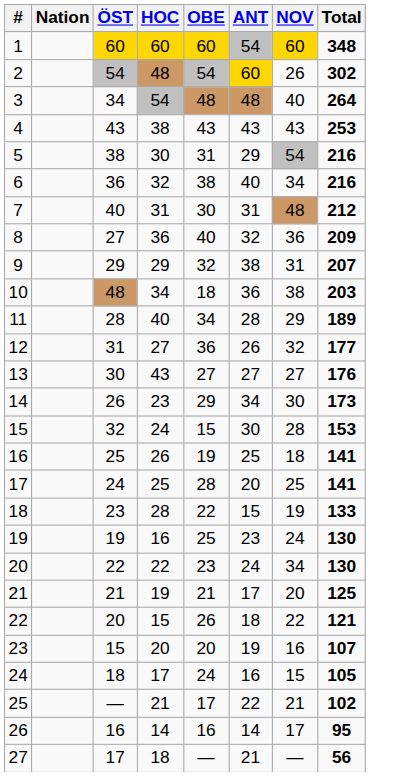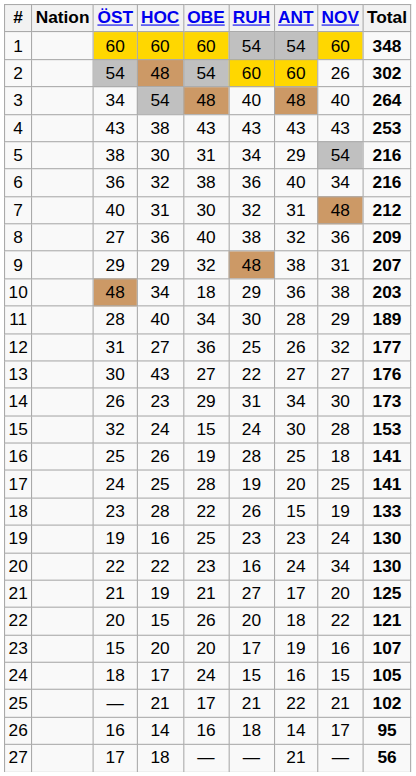+ column: RUH | 54 | 60 | 40 | 43 | 34 | 36 | 32 | 38 | 48 | 29 | 30 | 25 | 22 | 31 | 24 | 28 | 19 | 26 | 23 | 16 | 27 | 20 | 17 | 15 | 21 | 18 | —
